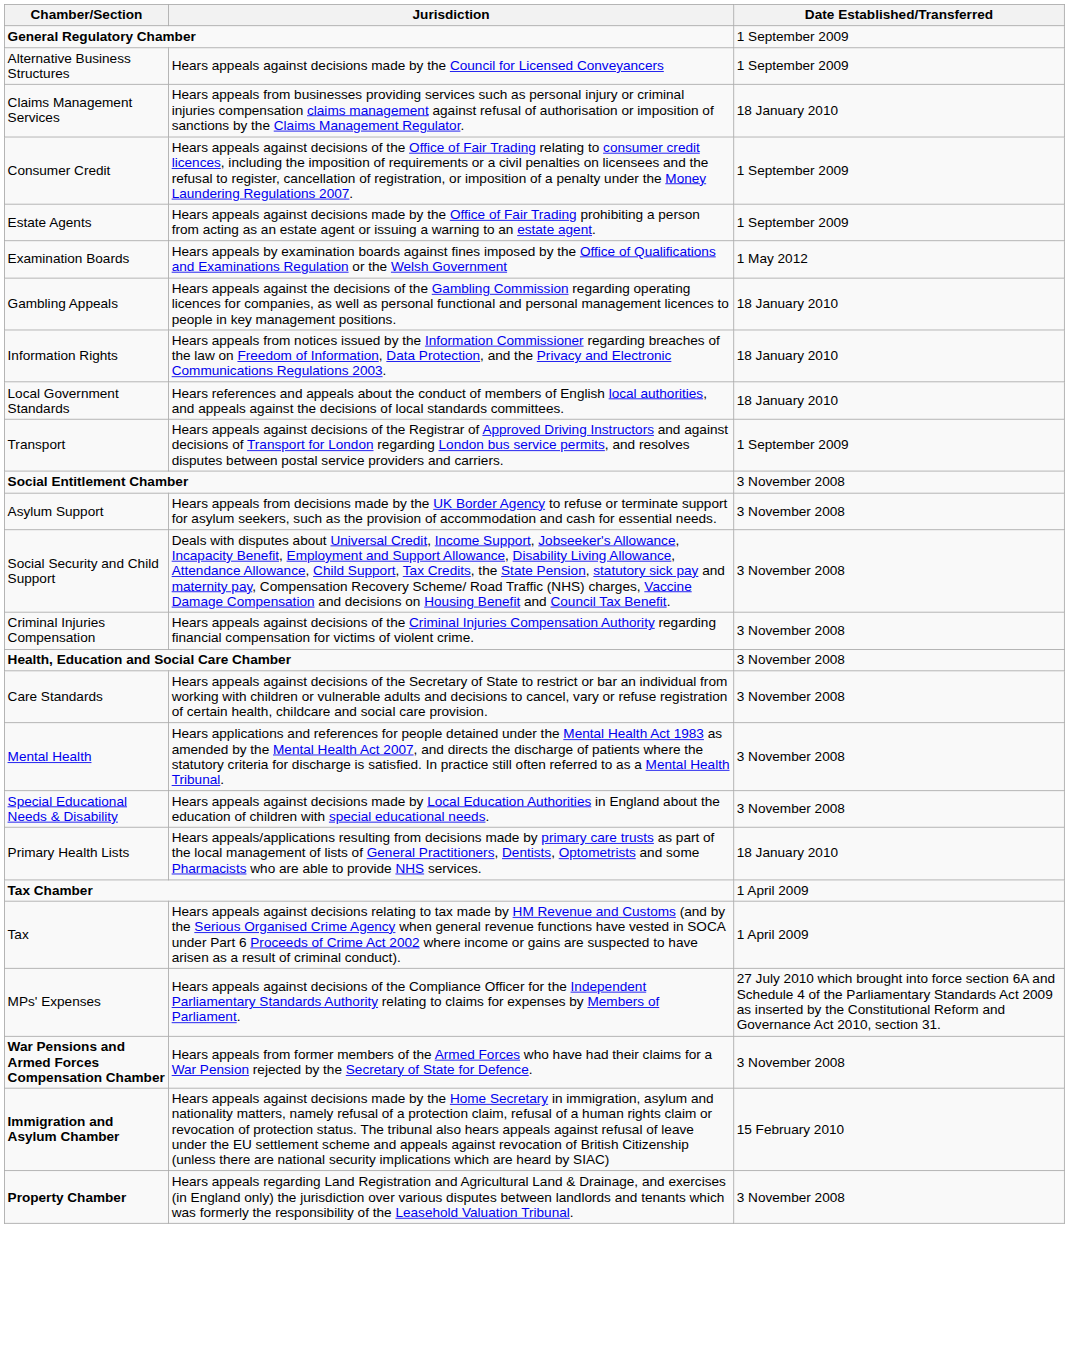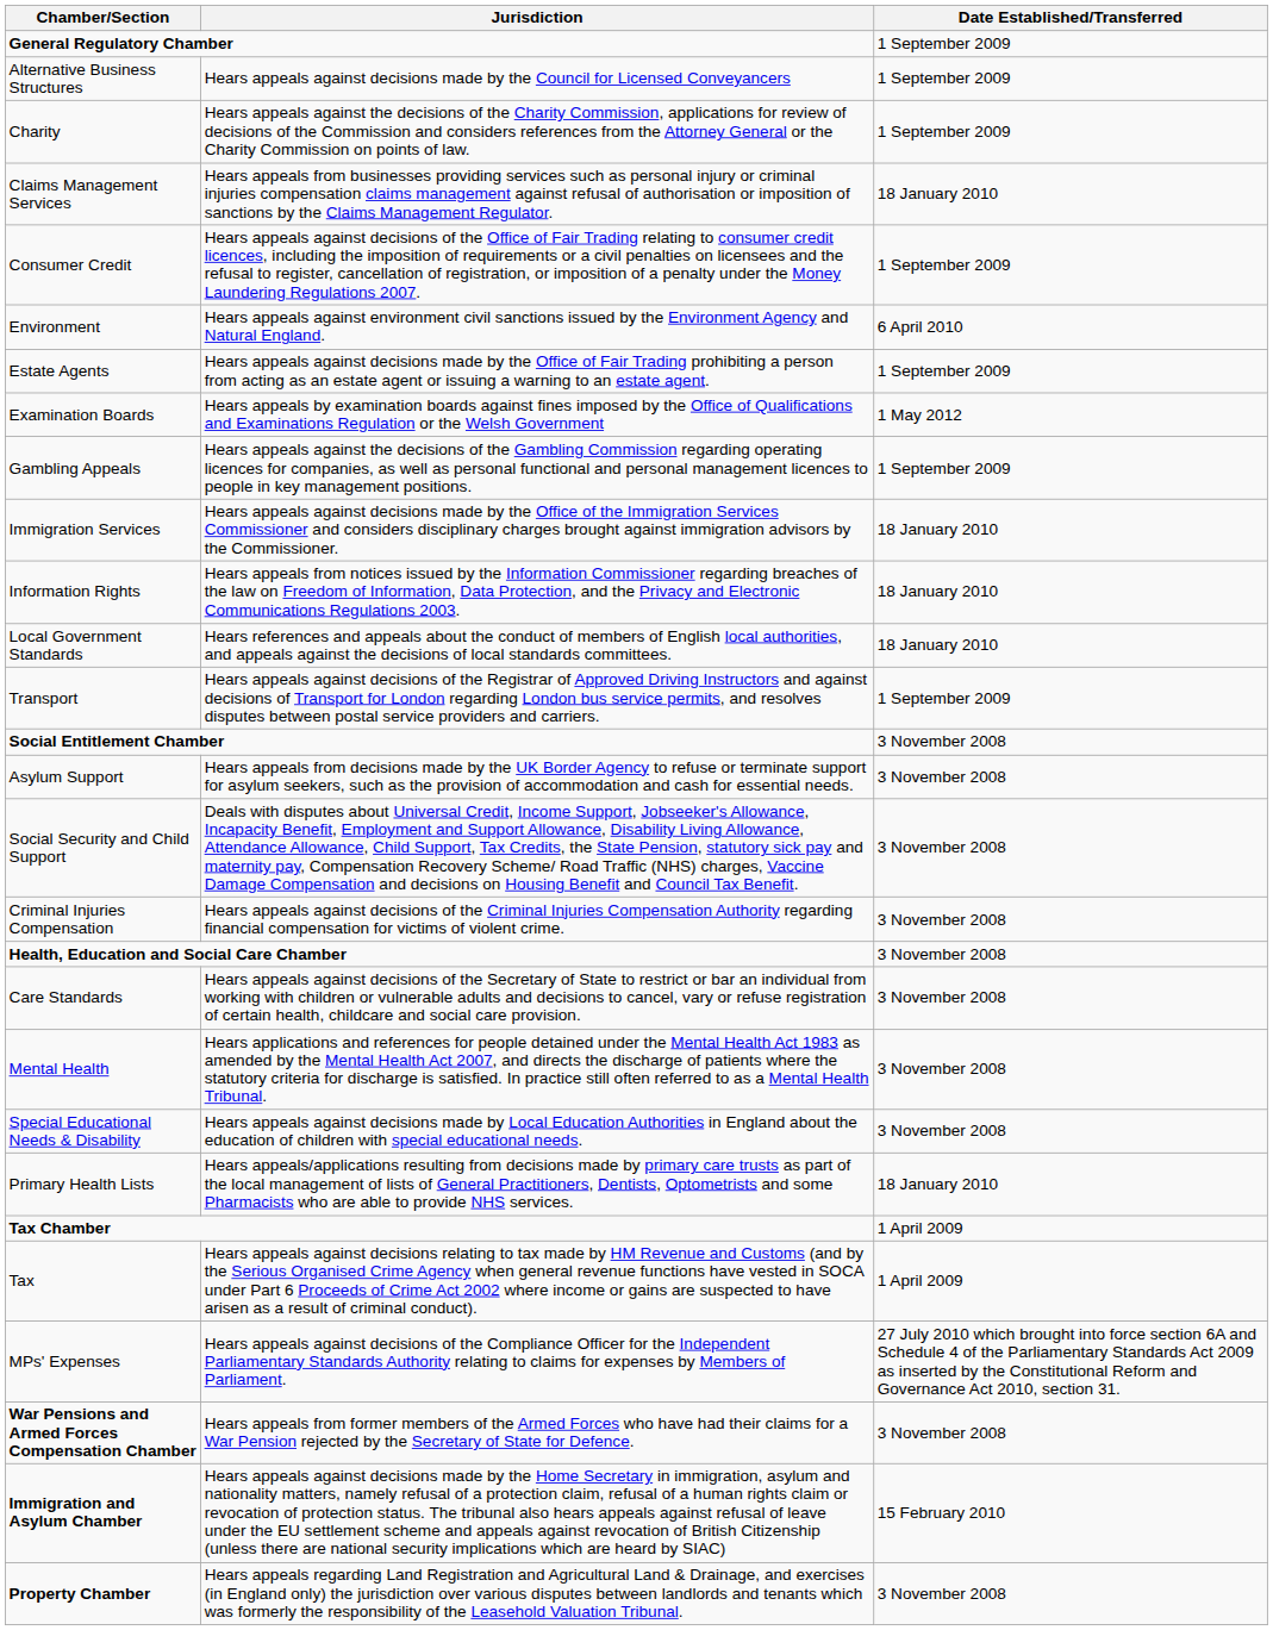+ row: Charity | Hears appeals against the decisions of the Charity Commission, applications for review of decisions of the Commission and considers references from the Attorney General or the Charity Commission on points of law. | 1 September 2009
+ row: Environment | Hears appeals against environment civil sanctions issued by the Environment Agency and Natural England. | 6 April 2010
Gambling Appeals | Date Established/Transferred: 18 January 2010 -> 1 September 2009
+ row: Immigration Services | Hears appeals against decisions made by the Office of the Immigration Services Commissioner and considers disciplinary charges brought against immigration advisors by the Commissioner. | 18 January 2010
